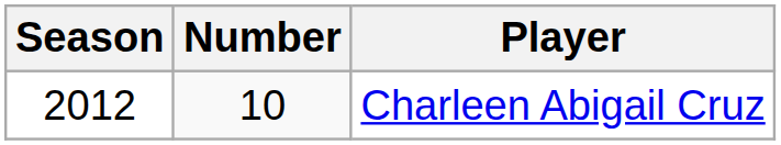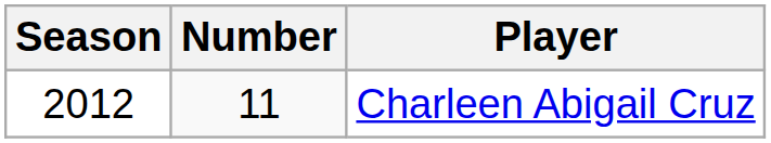Charleen Abigail Cruz | Number: 10 -> 11
